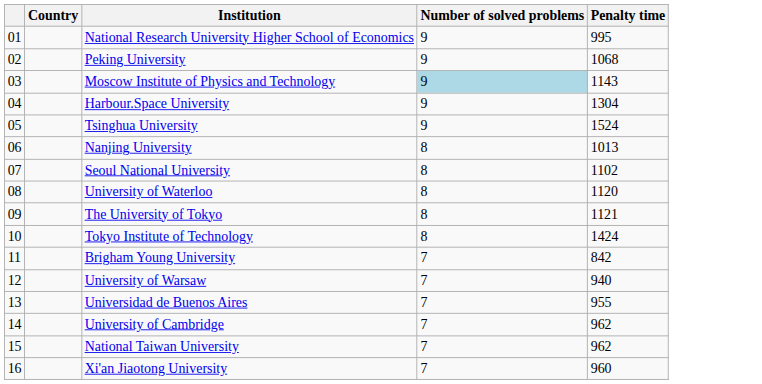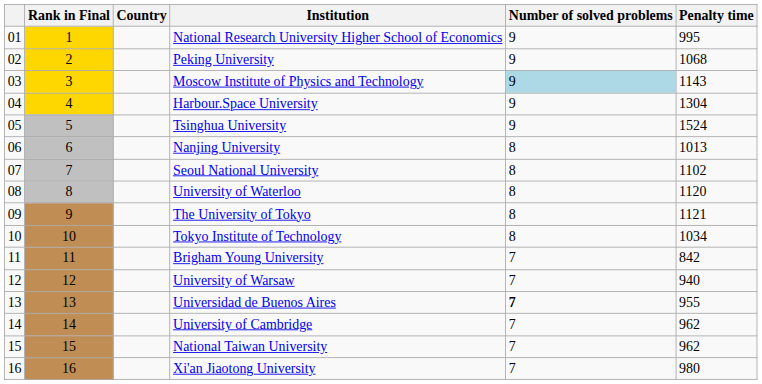+ column: Rank in Final | 1 | 2 | 3 | 4 | 5 | 6 | 7 | 8 | 9 | 10 | 11 | 12 | 13 | 14 | 15 | 16
Tokyo Institute of Technology | Penalty time: 1424 -> 1034
Universidad de Buenos Aires | Number of solved problems: normal -> bold
Xi'an Jiaotong University | Penalty time: 960 -> 980
